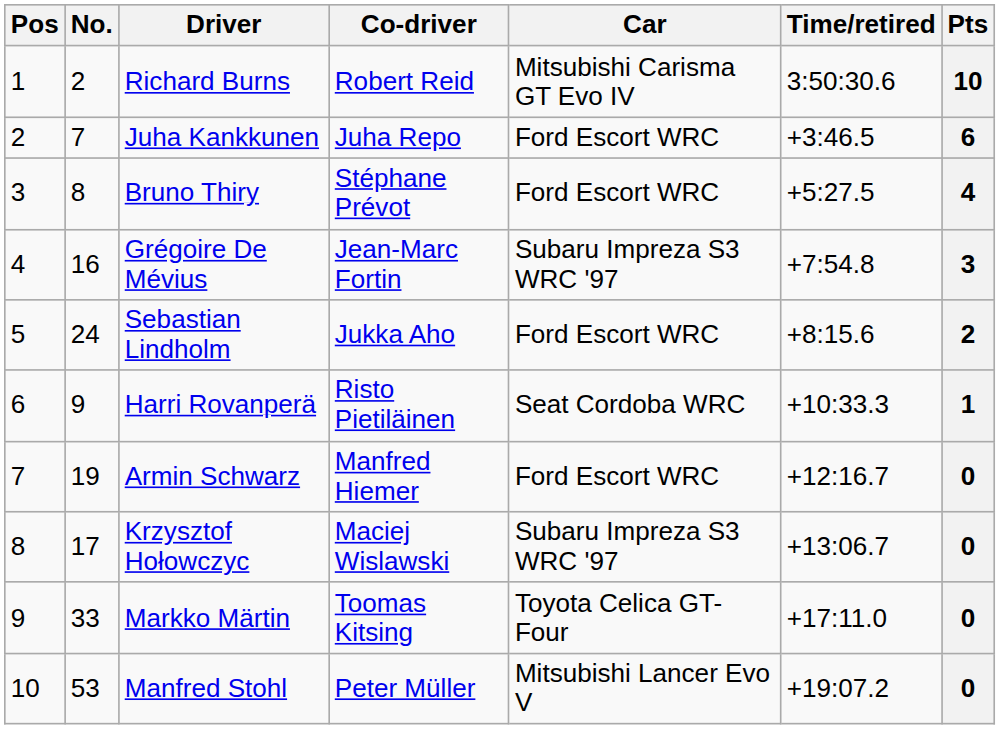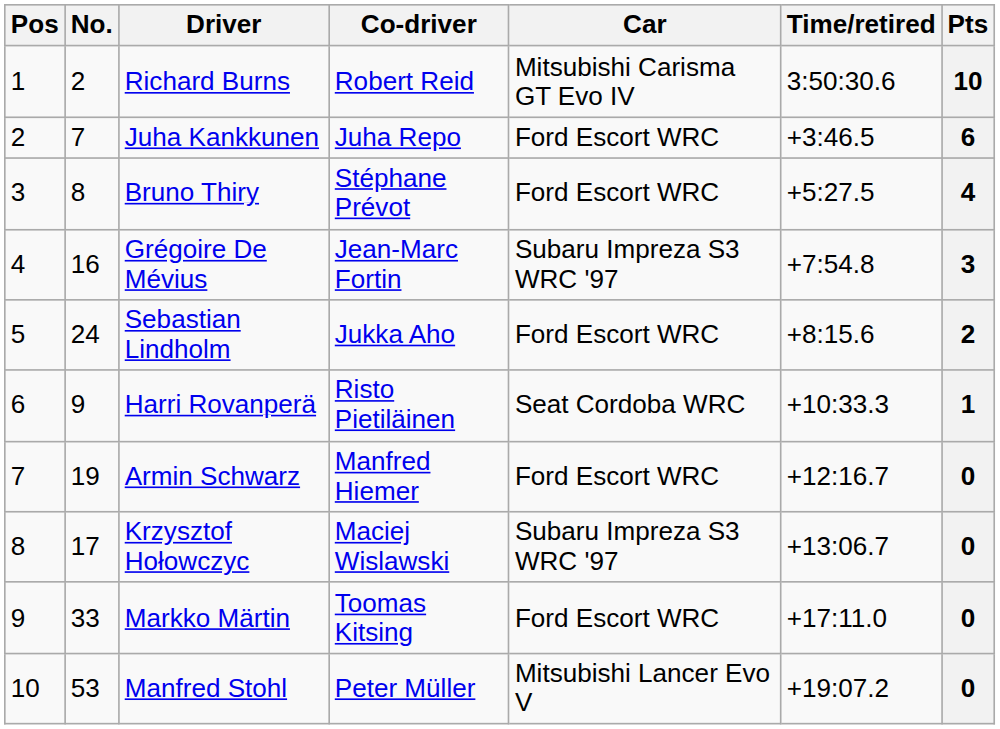Markko Märtin | Car: Toyota Celica GT-Four -> Ford Escort WRC
